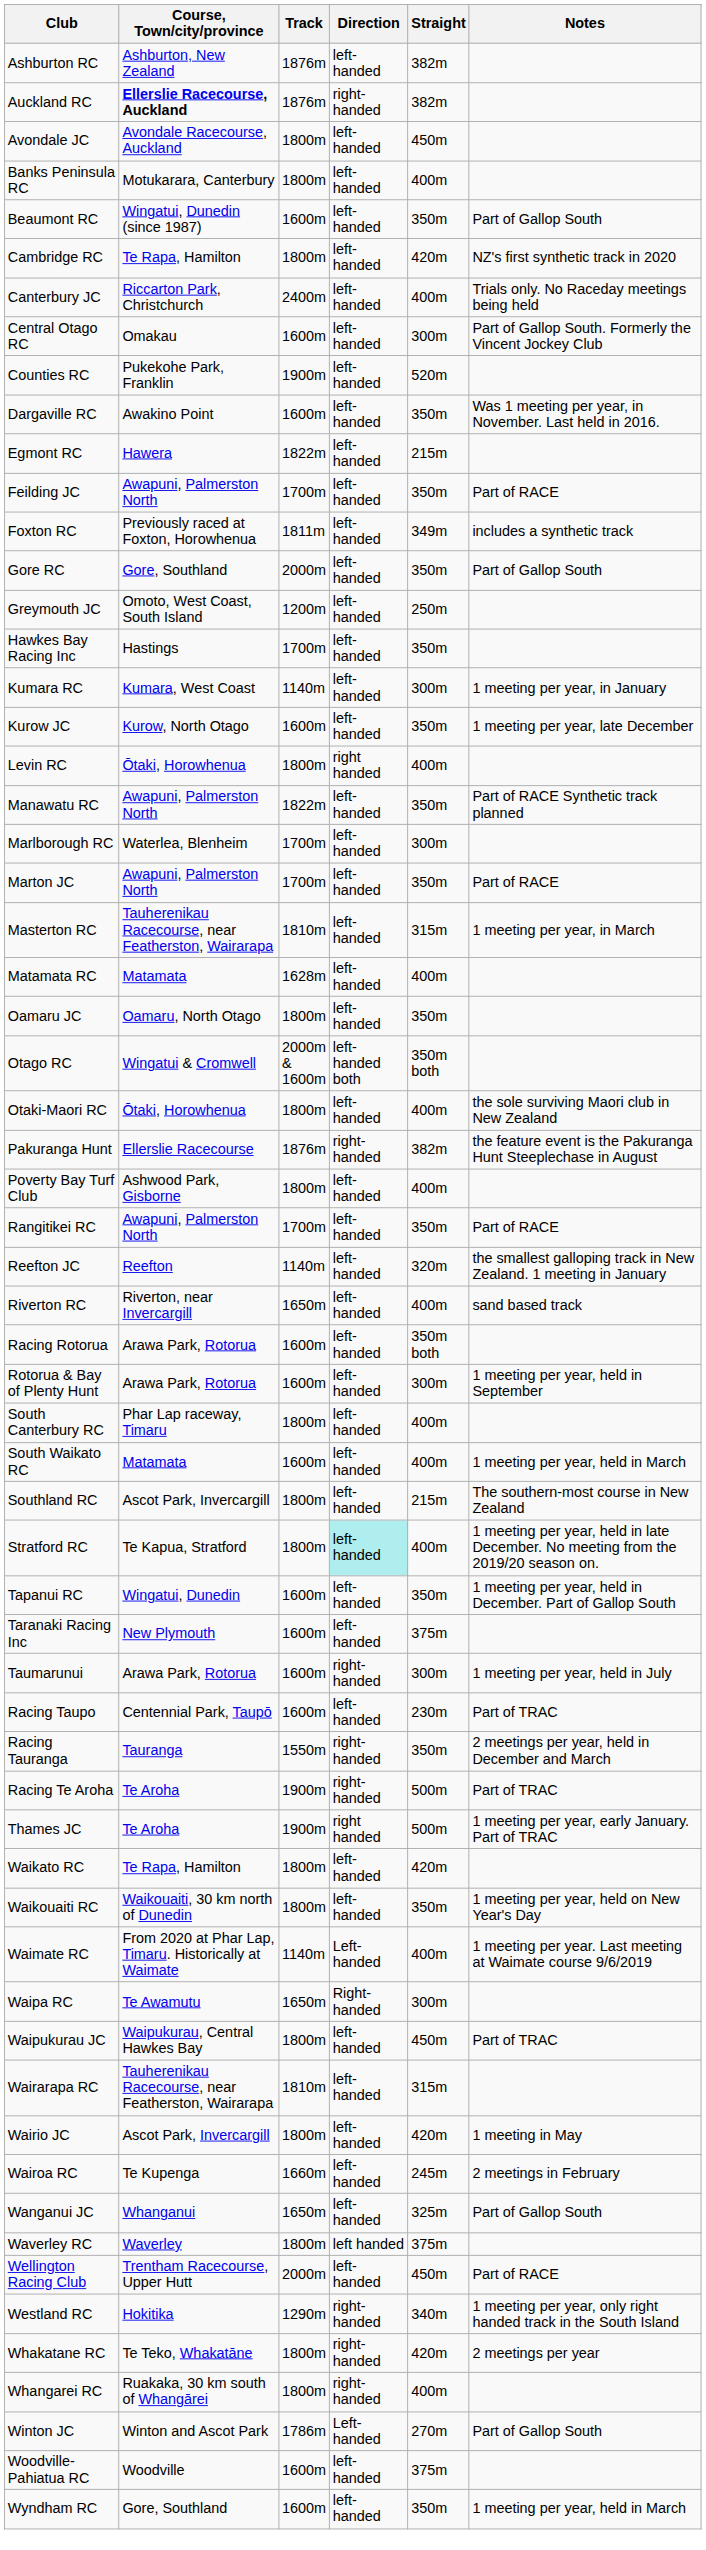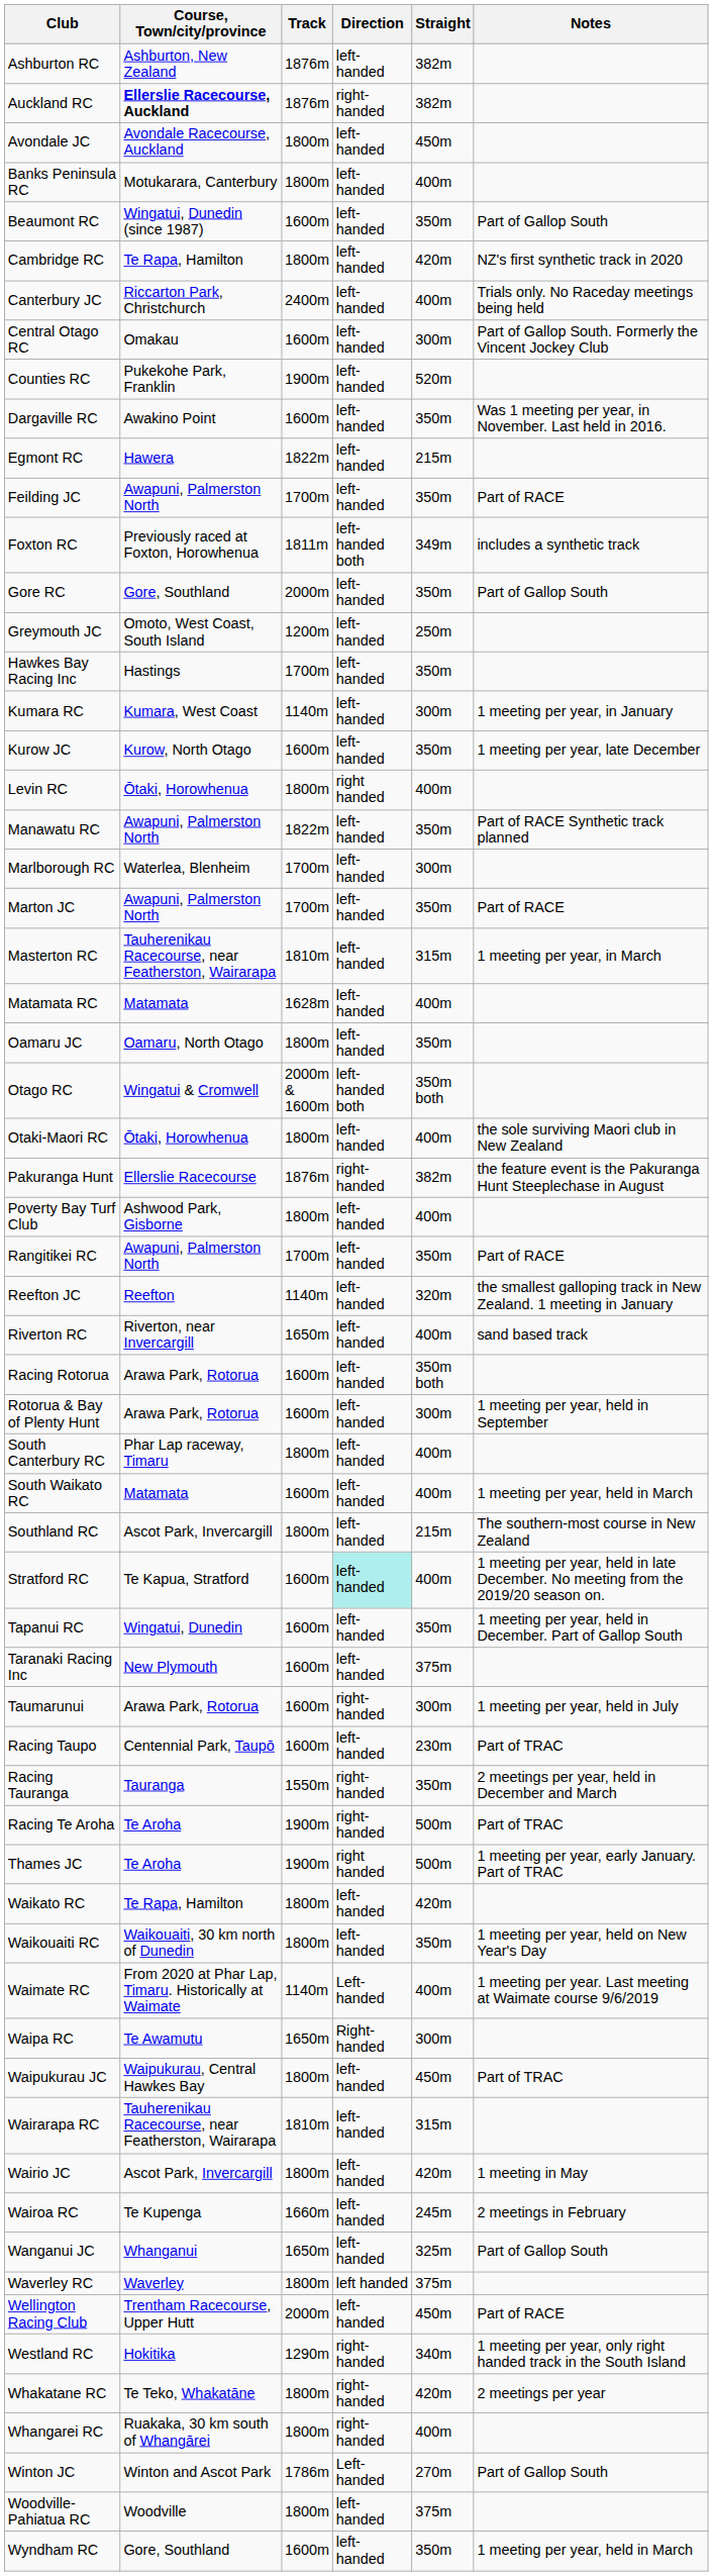Foxton RC | Direction: left-handed -> left-handed both
Stratford RC | Track: 1800m -> 1600m
Woodville-Pahiatua RC | Track: 1600m -> 1800m
